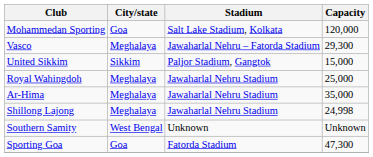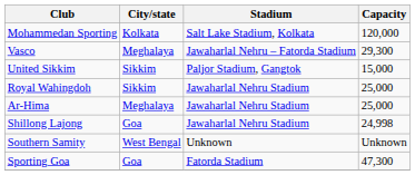Mohammedan Sporting | City/state: Goa -> Kolkata
Royal Wahingdoh | City/state: Meghalaya -> Sikkim
Ar-Hima | Capacity: 35,000 -> 25,000
Shillong Lajong | City/state: Meghalaya -> Goa
